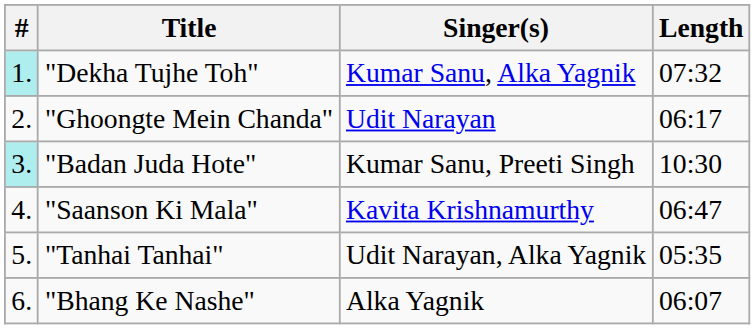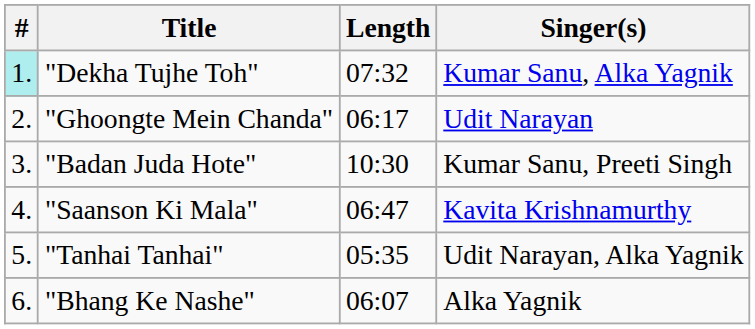columns swapped: Singer(s) <-> Length
"Badan Juda Hote" | #: paleturquoise background -> no background
